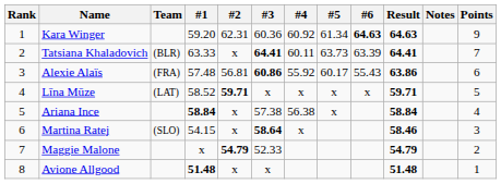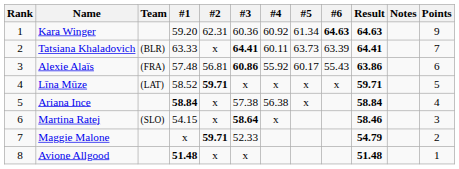Maggie Malone | #2: 54.79 -> 59.71
